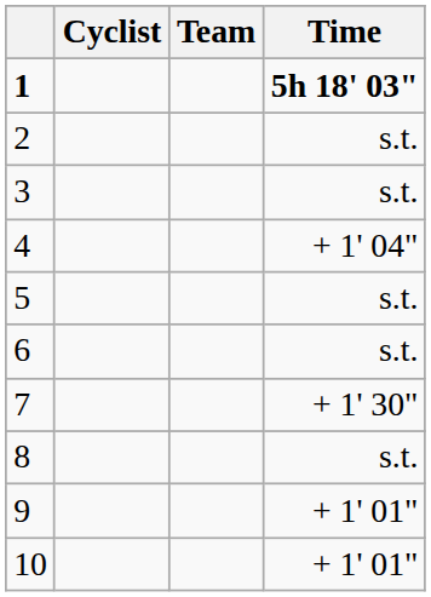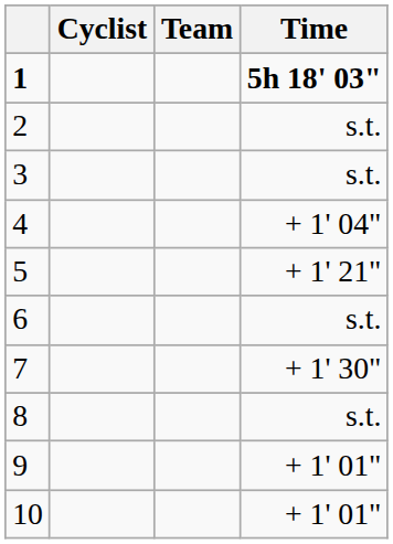5 | Time: s.t. -> + 1' 21"
